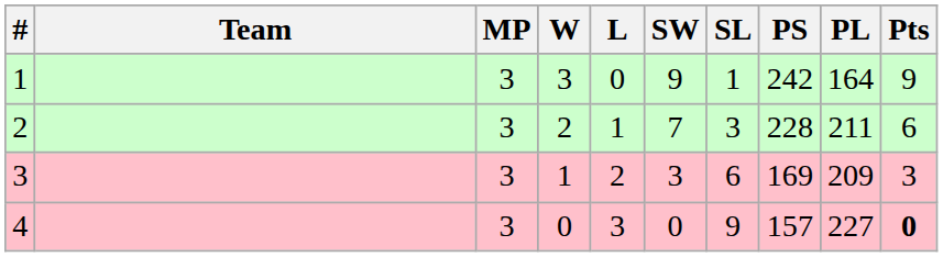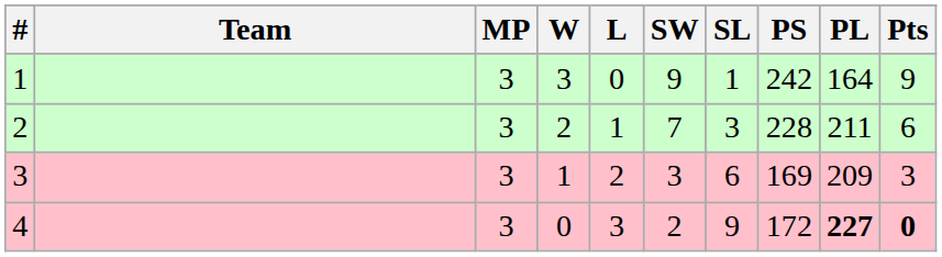4 | SW: 0 -> 2
4 | PS: 157 -> 172
4 | PL: normal -> bold
